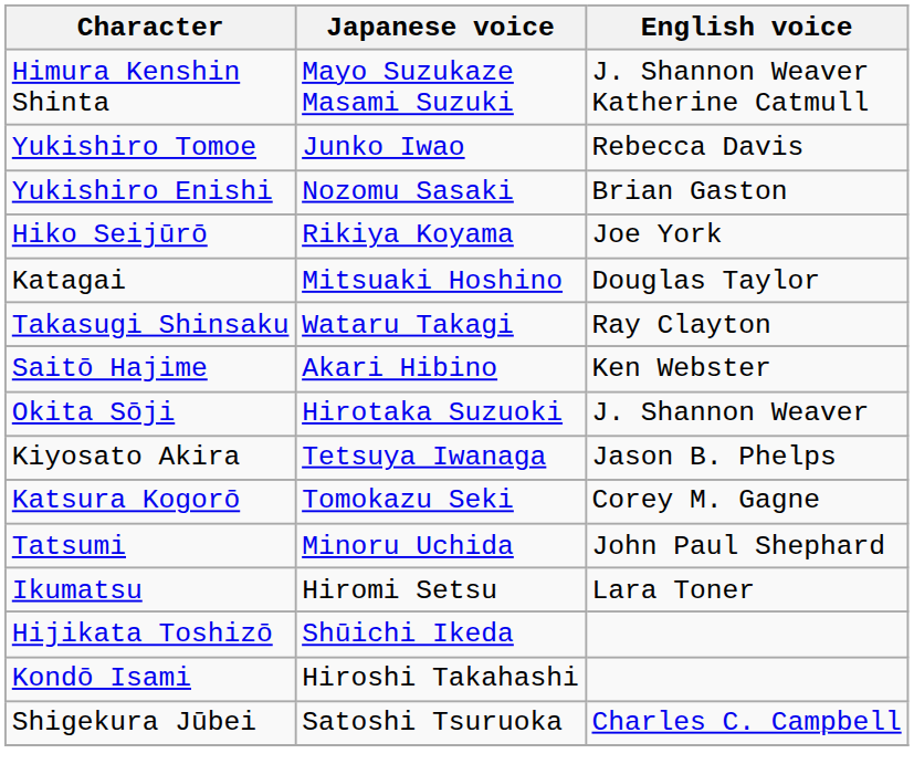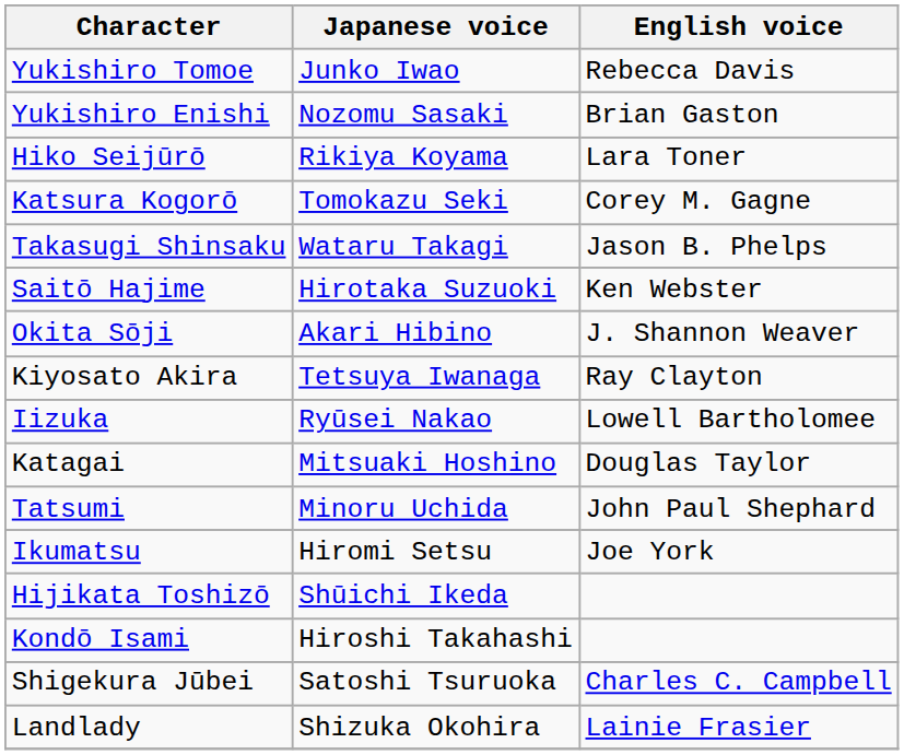- row: Himura Kenshin Shinta | Mayo Suzukaze Masami Suzuki | J. Shannon Weaver Katherine Catmull
Hiko Seijūrō | English voice: Joe York -> Lara Toner
rows swapped: Katsura Kogorō <-> Katagai
Takasugi Shinsaku | English voice: Ray Clayton -> Jason B. Phelps
Saitō Hajime | Japanese voice: Akari Hibino -> Hirotaka Suzuoki
Okita Sōji | Japanese voice: Hirotaka Suzuoki -> Akari Hibino
Kiyosato Akira | English voice: Jason B. Phelps -> Ray Clayton
+ row: Iizuka | Ryūsei Nakao | Lowell Bartholomee
Ikumatsu | English voice: Lara Toner -> Joe York
+ row: Landlady | Shizuka Okohira | Lainie Frasier
